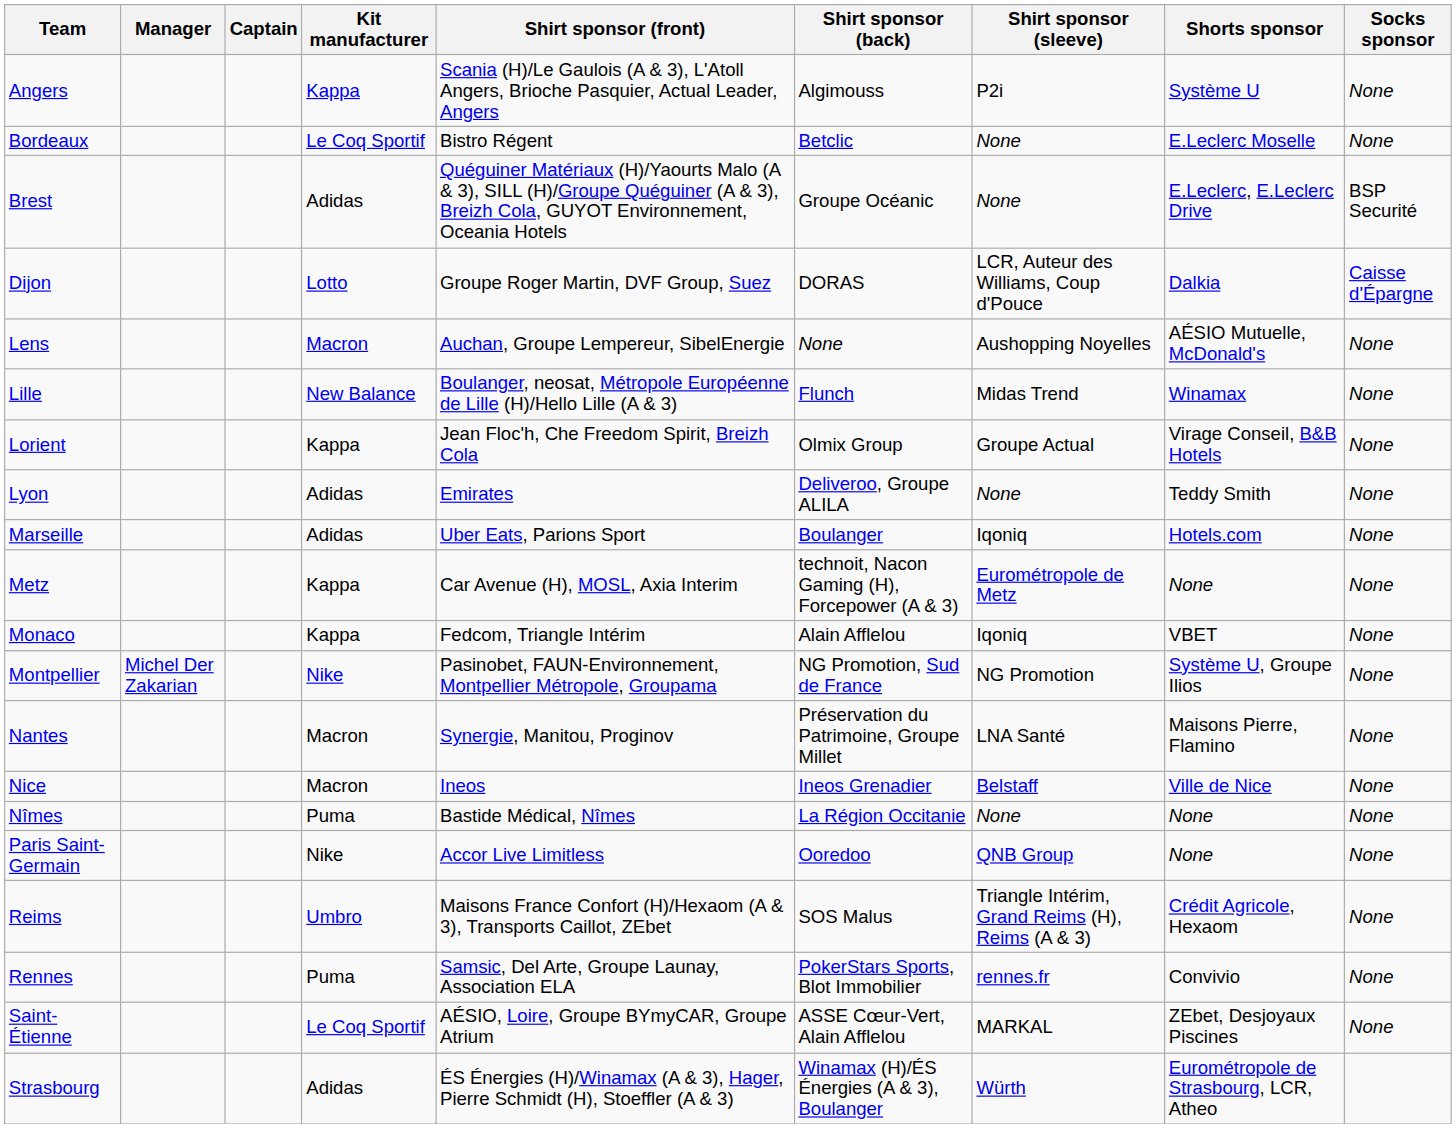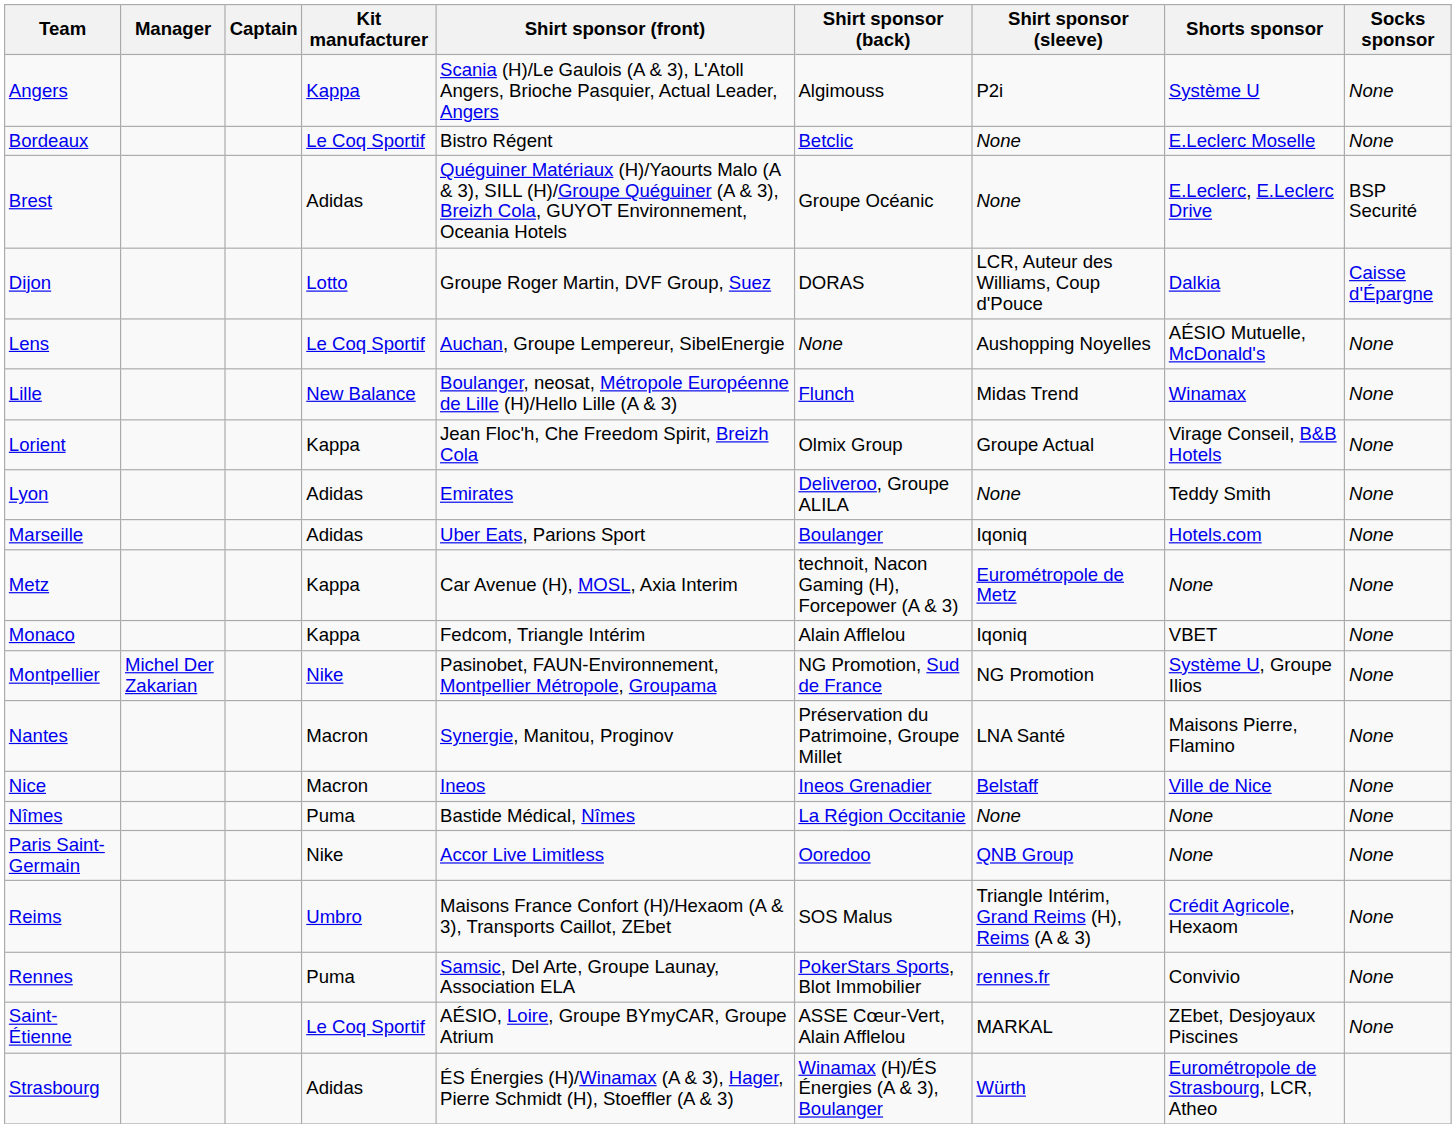Lens | Kit manufacturer: Macron -> Le Coq Sportif
